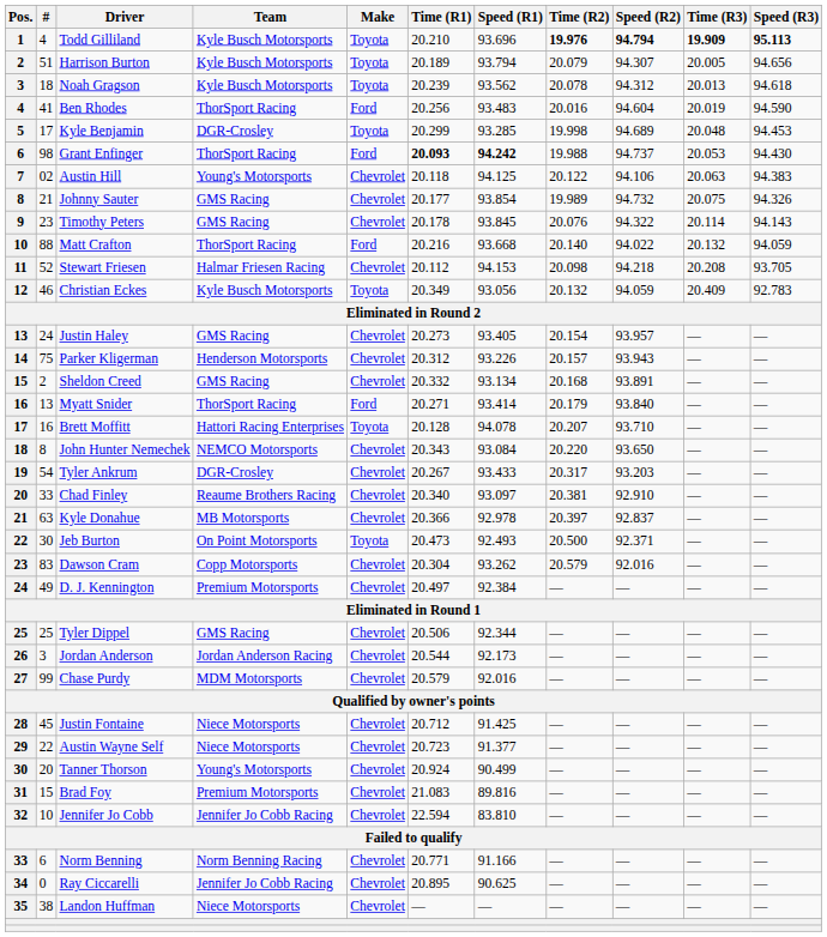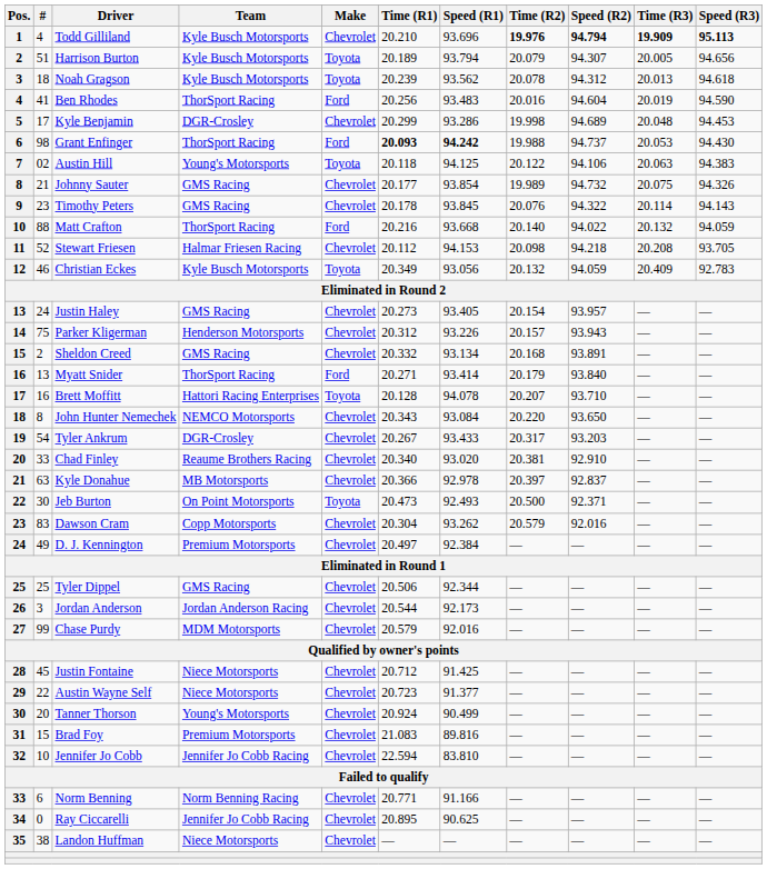Todd Gilliland | Make: Toyota -> Chevrolet
Kyle Benjamin | Make: Toyota -> Chevrolet
Kyle Benjamin | Speed (R1): 93.285 -> 93.286
Austin Hill | Make: Chevrolet -> Toyota
Chad Finley | Speed (R1): 93.097 -> 93.020
